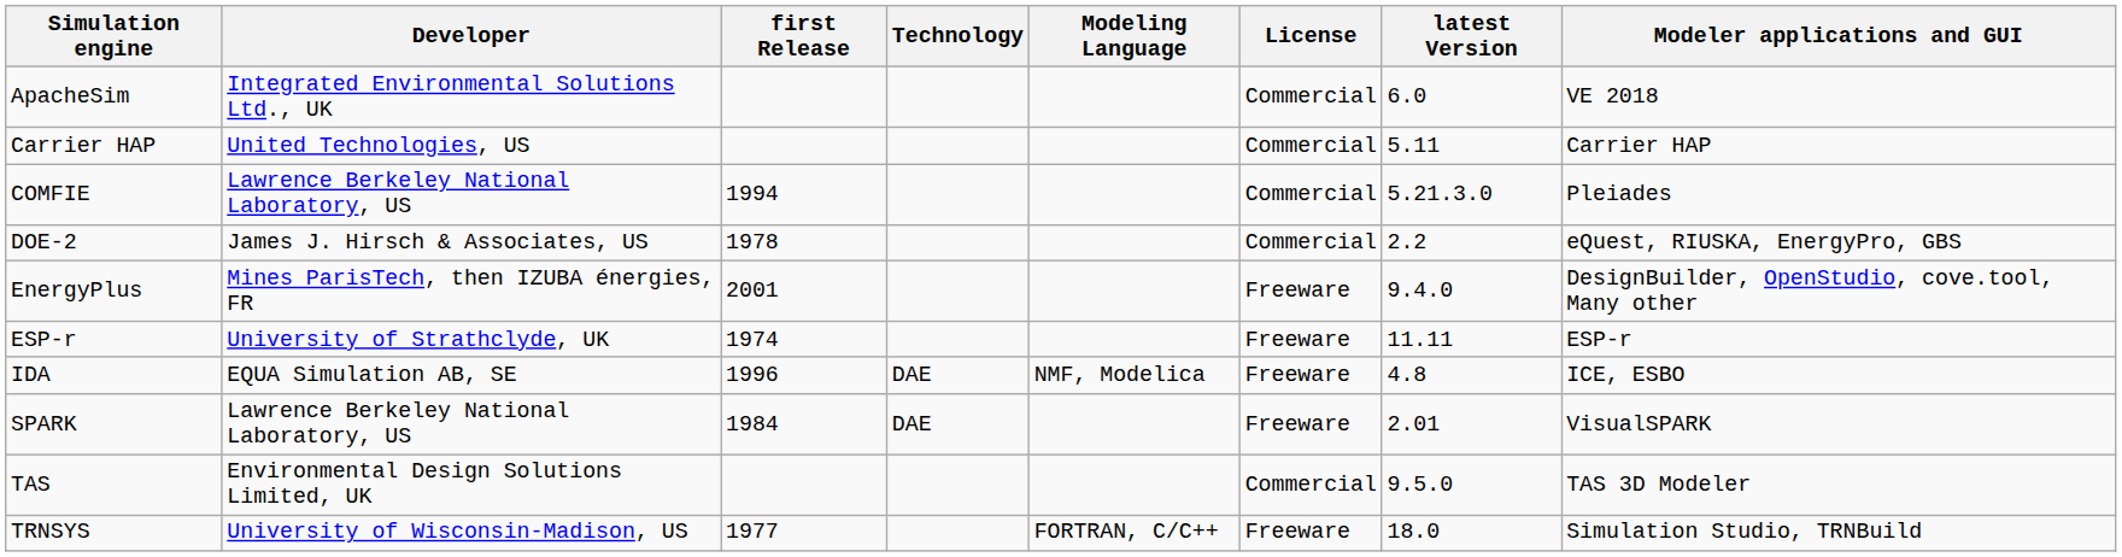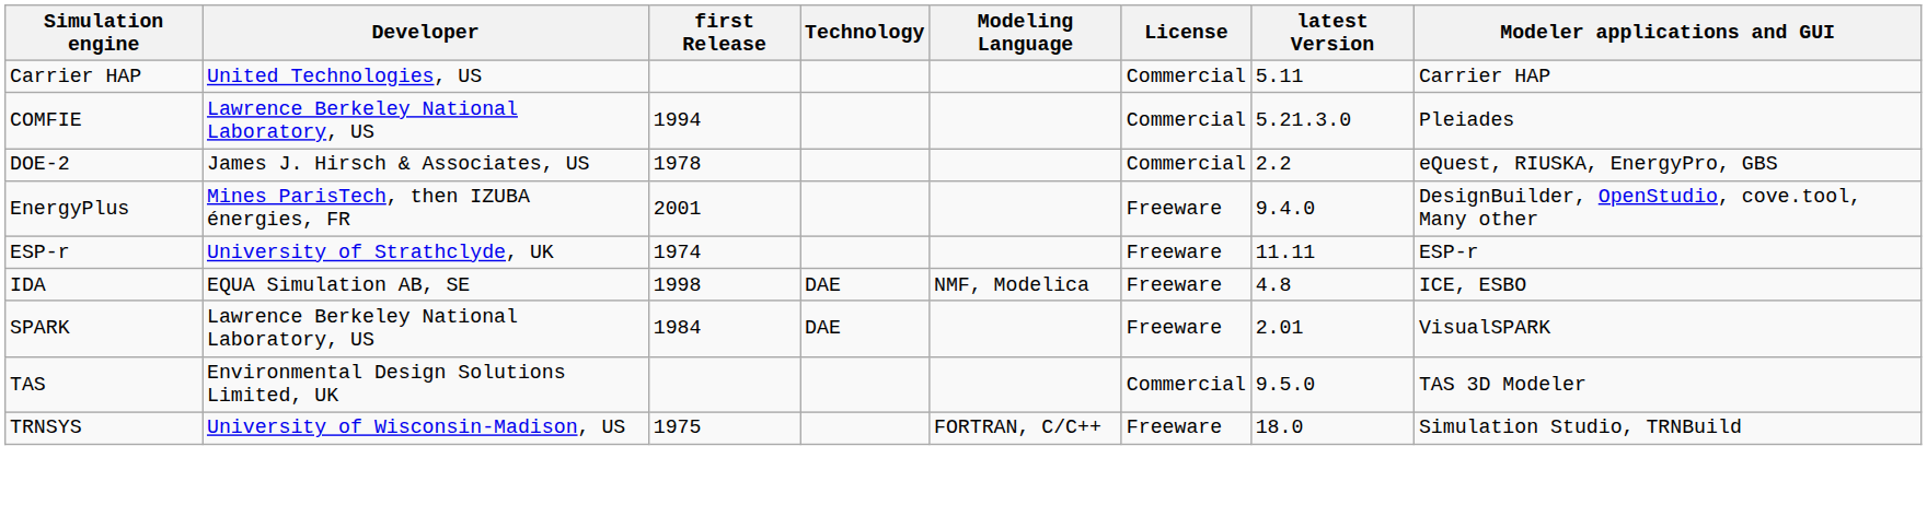- row: ApacheSim | Integrated Environmental Solutions Ltd., UK | Commercial | 6.0 | VE 2018
IDA | first Release: 1996 -> 1998
TRNSYS | first Release: 1977 -> 1975
